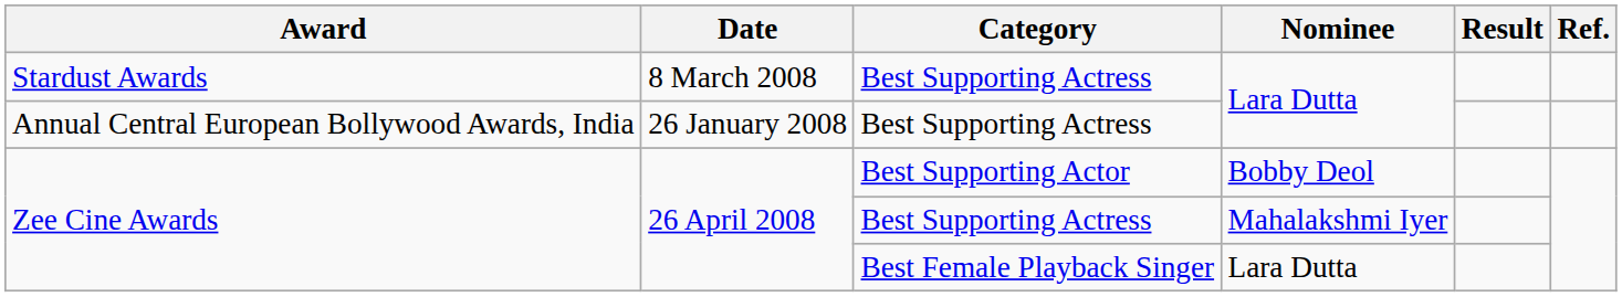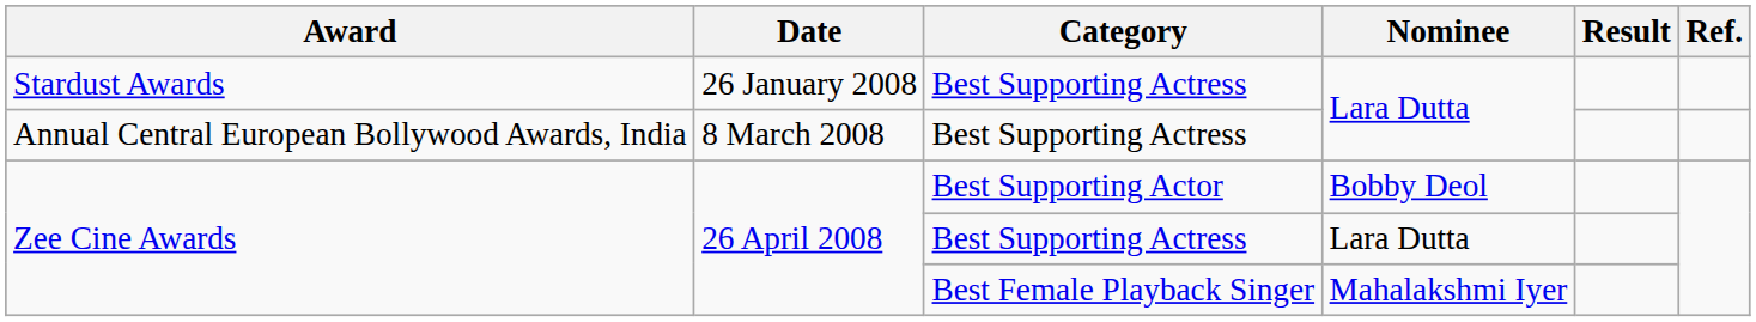Stardust Awards | Date: 8 March 2008 -> 26 January 2008
Annual Central European Bollywood Awards, India | Date: 26 January 2008 -> 8 March 2008
Zee Cine Awards / Best Supporting Actress | Nominee: Mahalakshmi Iyer -> Lara Dutta
Zee Cine Awards / Best Female Playback Singer | Nominee: Lara Dutta -> Mahalakshmi Iyer
